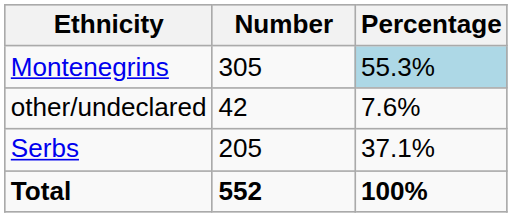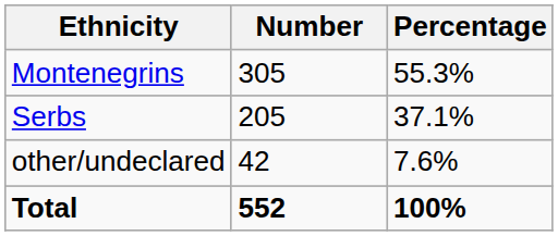Montenegrins | Percentage: lightblue background -> no background
rows swapped: Serbs <-> other/undeclared
